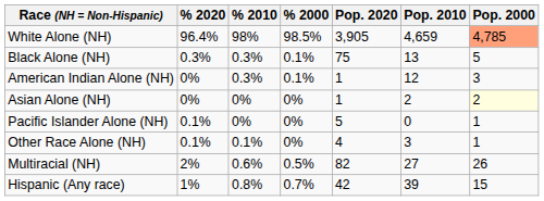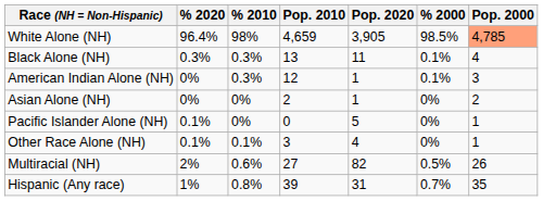columns swapped: % 2000 <-> Pop. 2010
Black Alone (NH) | Pop. 2020: 75 -> 11
Black Alone (NH) | Pop. 2000: 5 -> 4
Asian Alone (NH) | Pop. 2000: lightyellow background -> no background
Hispanic (Any race) | Pop. 2020: 42 -> 31
Hispanic (Any race) | Pop. 2000: 15 -> 35
